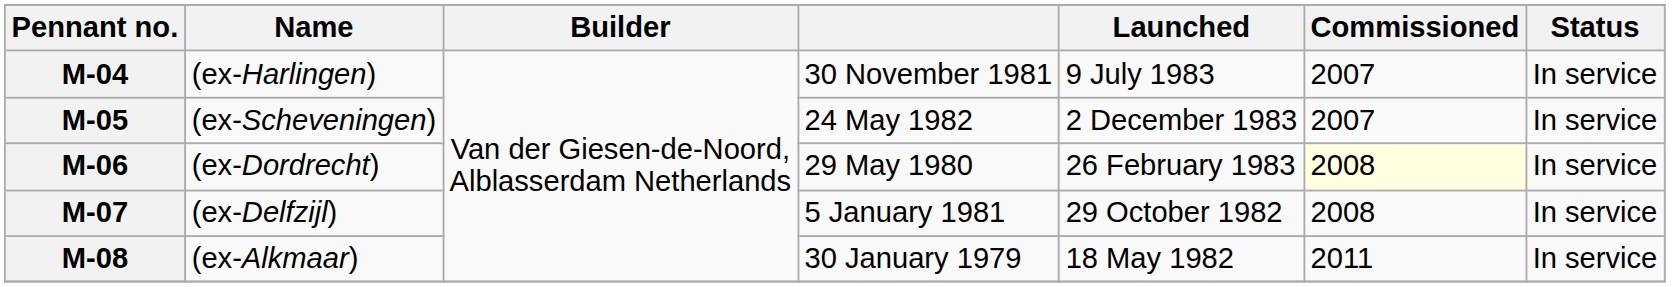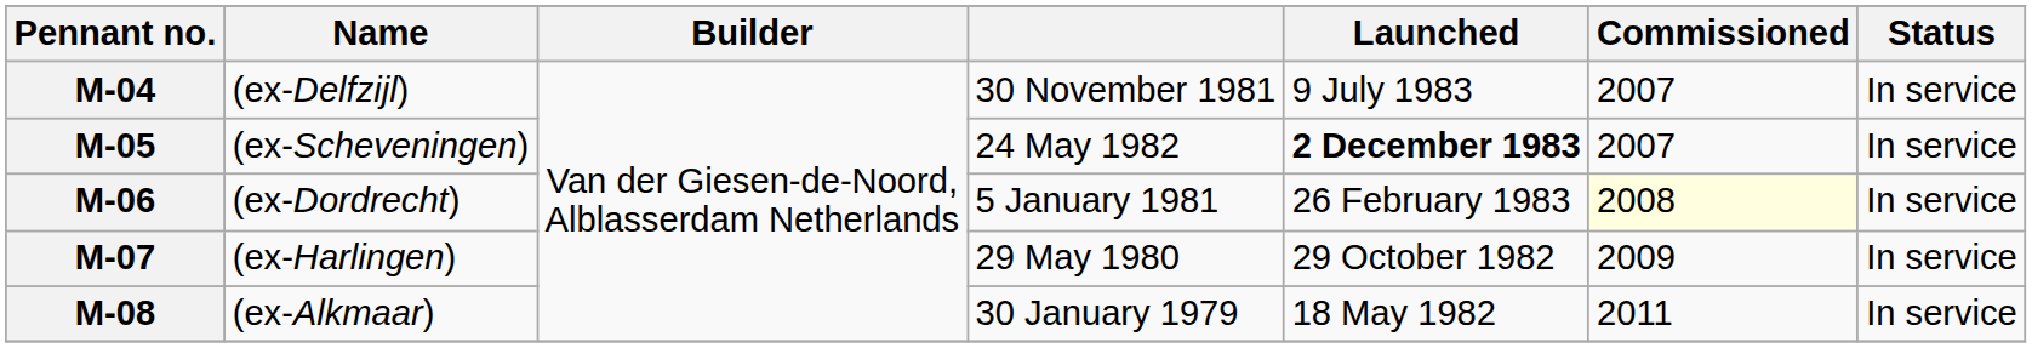M-04 | Name: (ex-Harlingen) -> (ex-Delfzijl)
M-05 | Launched: normal -> bold
M-06 | column 4: 29 May 1980 -> 5 January 1981
M-07 | Name: (ex-Delfzijl) -> (ex-Harlingen)
M-07 | column 4: 5 January 1981 -> 29 May 1980
M-07 | Commissioned: 2008 -> 2009
